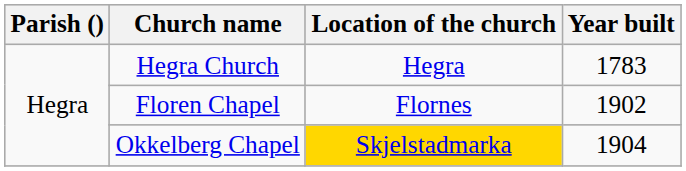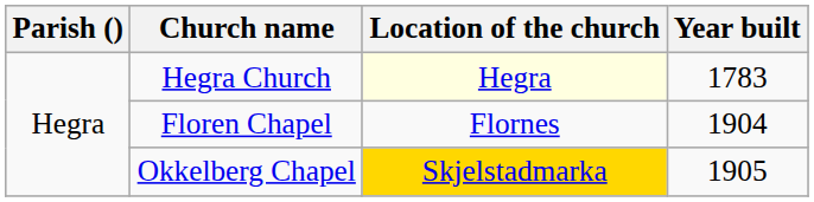Hegra Church | Location of the church: no background -> lightyellow background
Floren Chapel | Year built: 1902 -> 1904
Okkelberg Chapel | Year built: 1904 -> 1905
